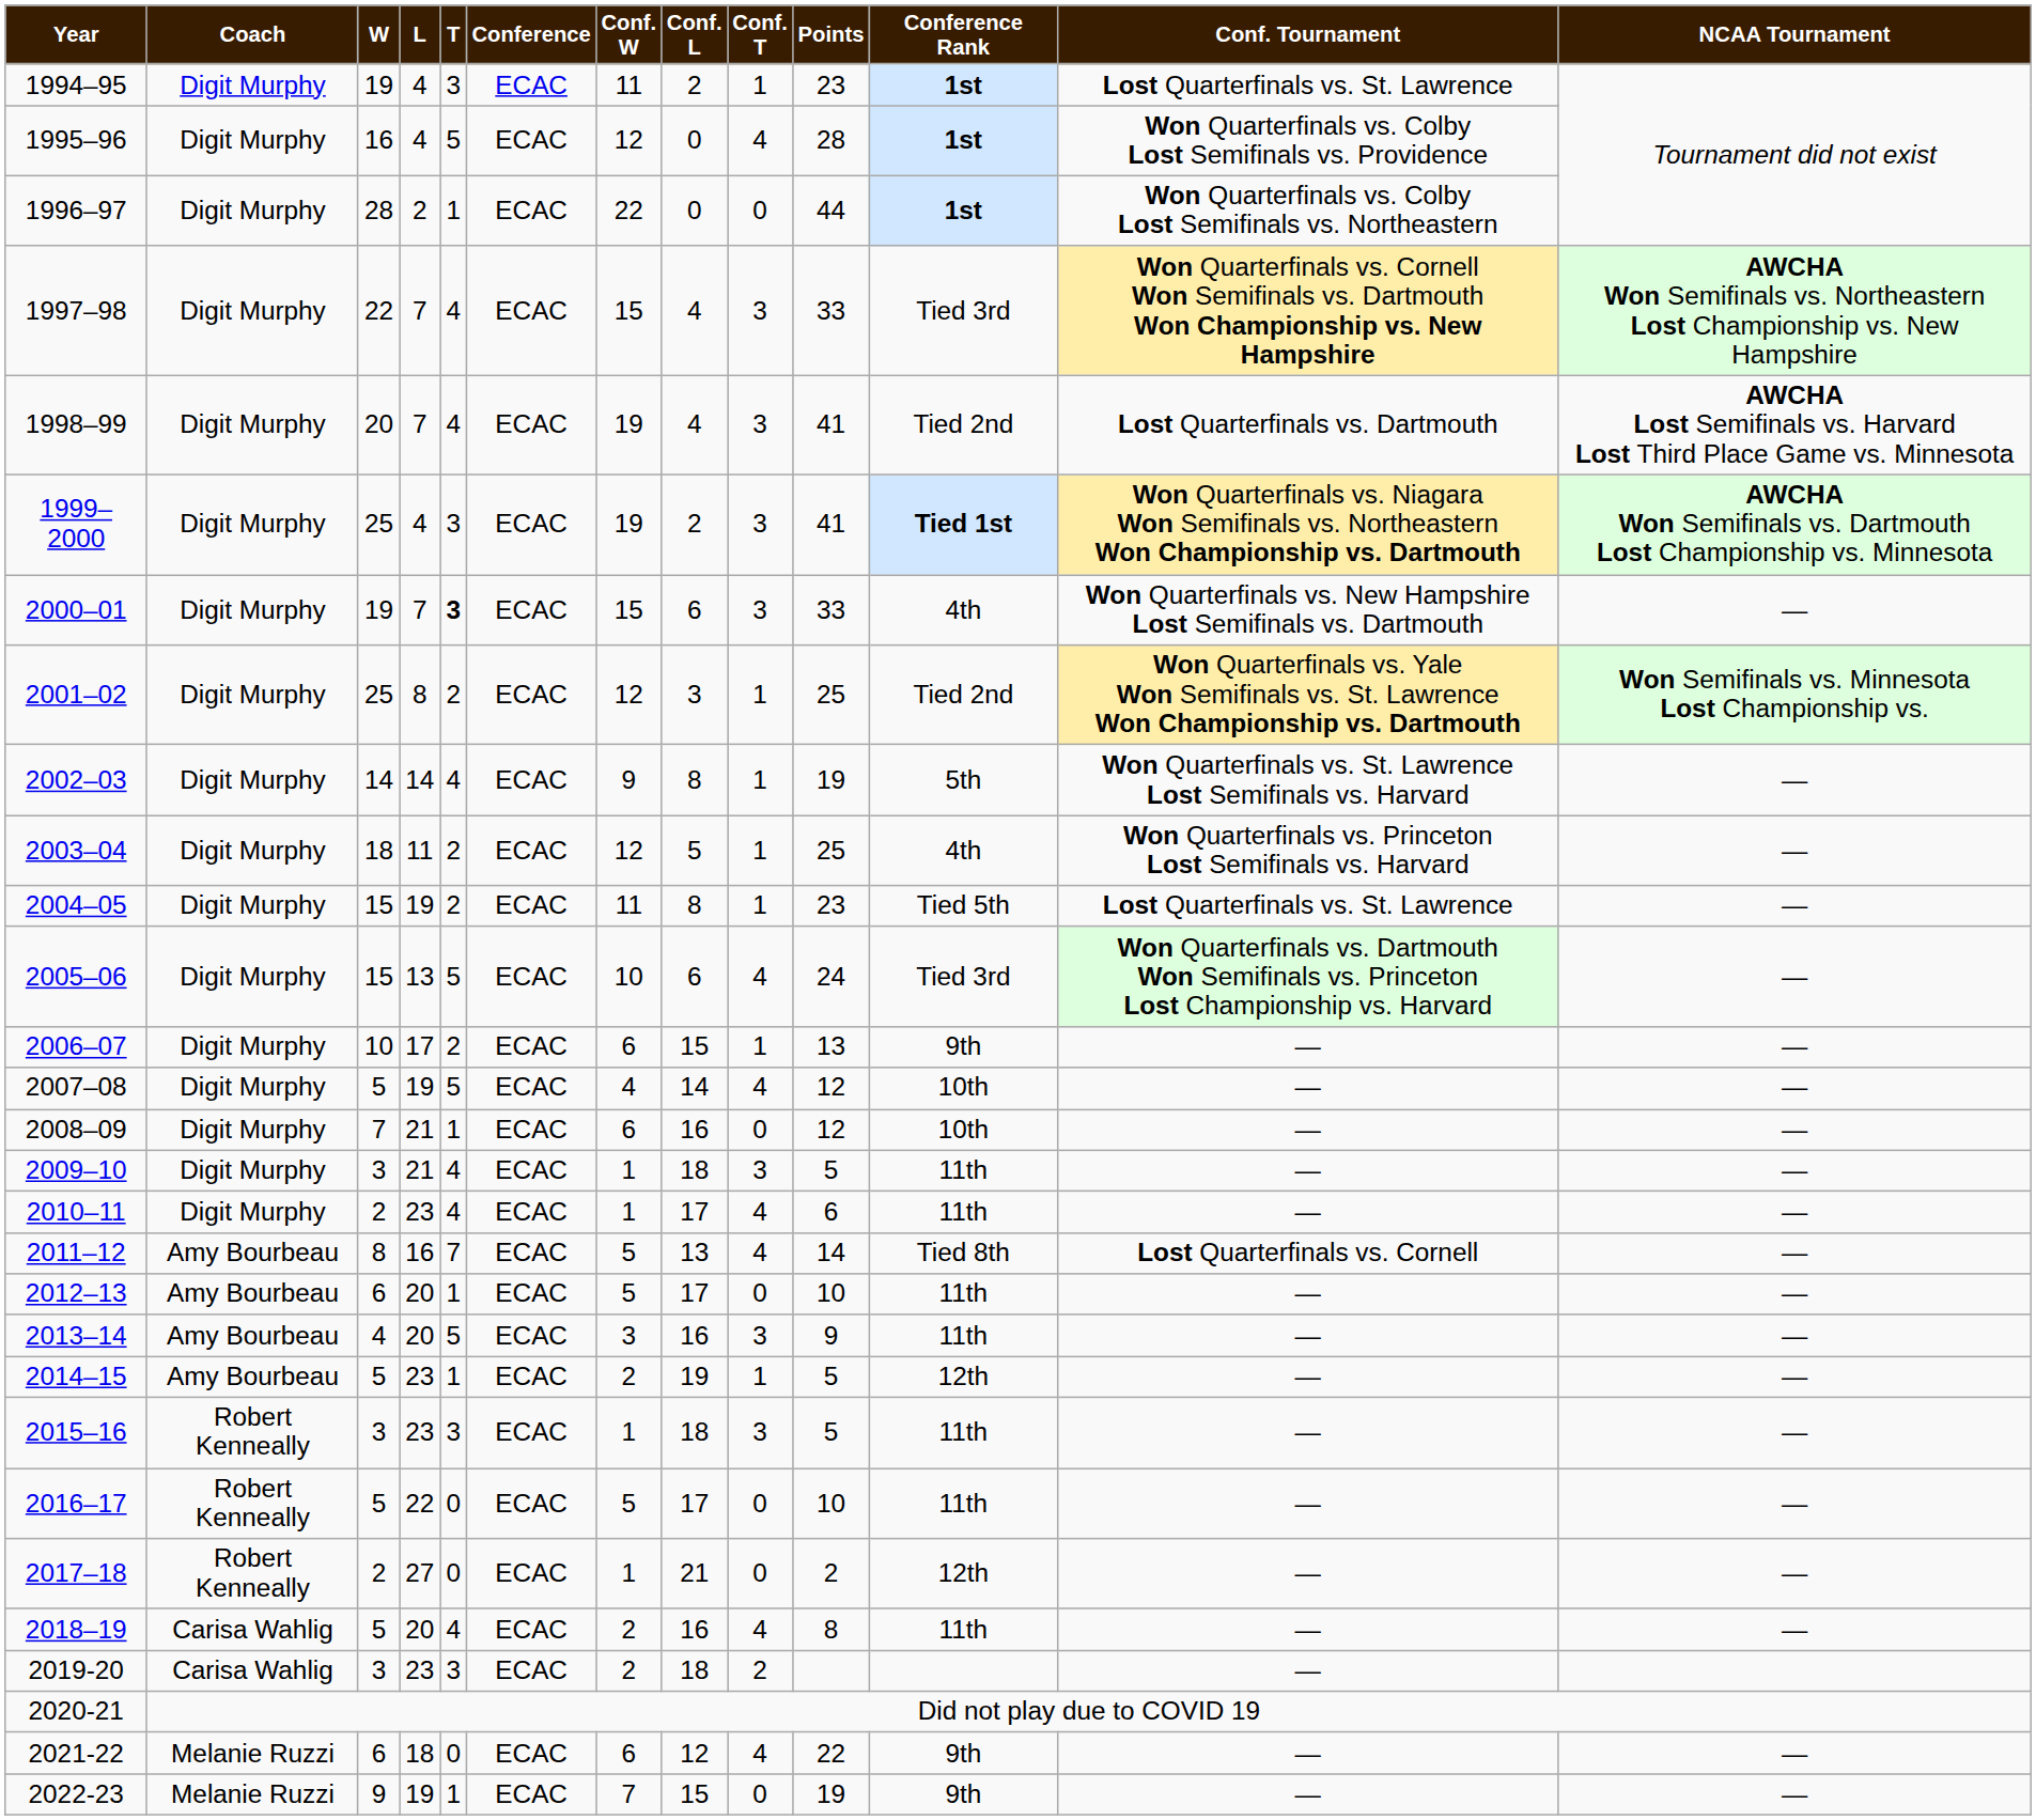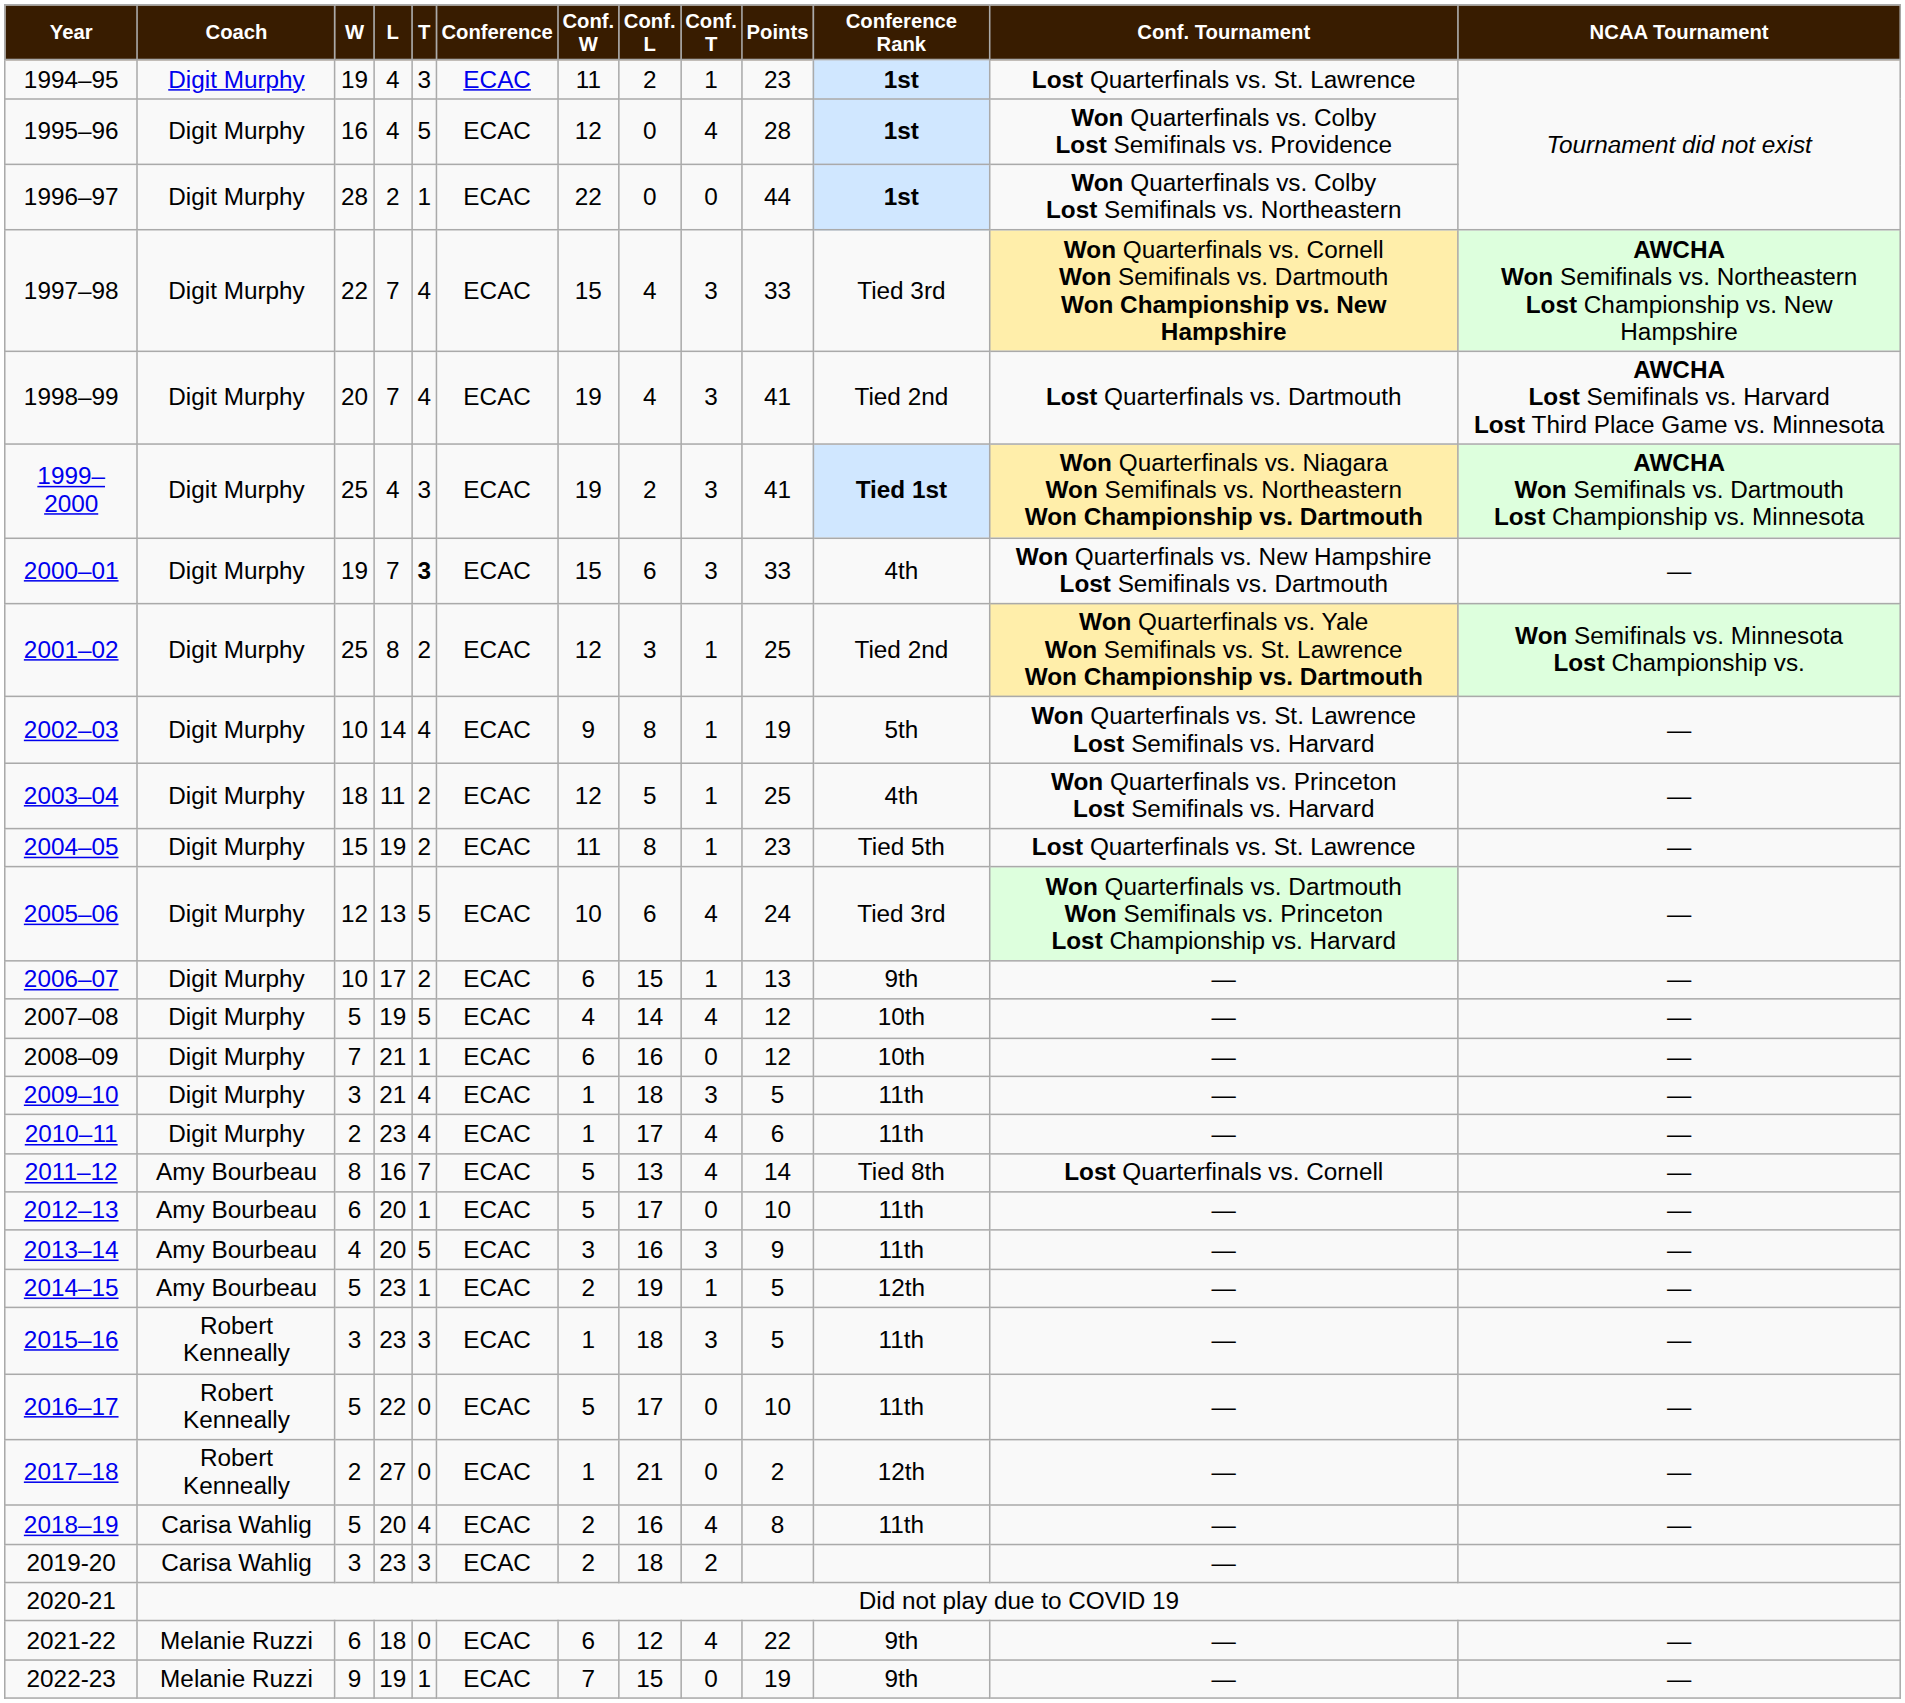2002–03 | W: 14 -> 10
2005–06 | W: 15 -> 12
